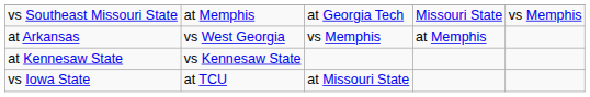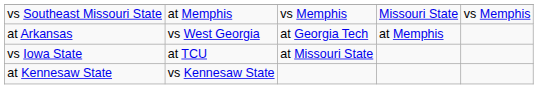vs Southeast Missouri State | column 3: at Georgia Tech -> vs Memphis
at Arkansas | column 3: vs Memphis -> at Georgia Tech
rows swapped: vs Iowa State <-> at Kennesaw State
